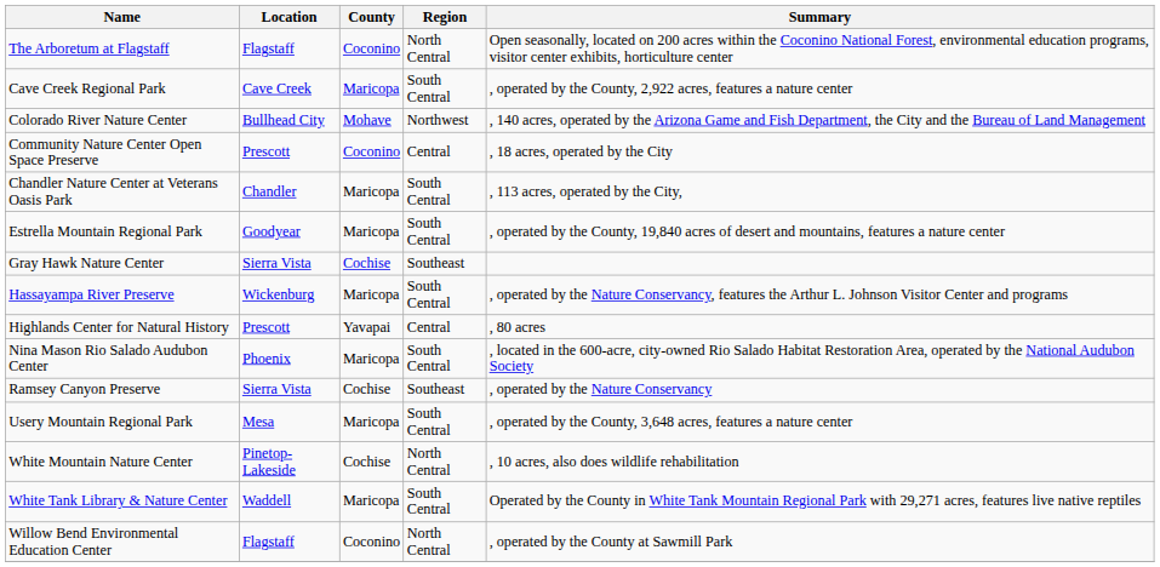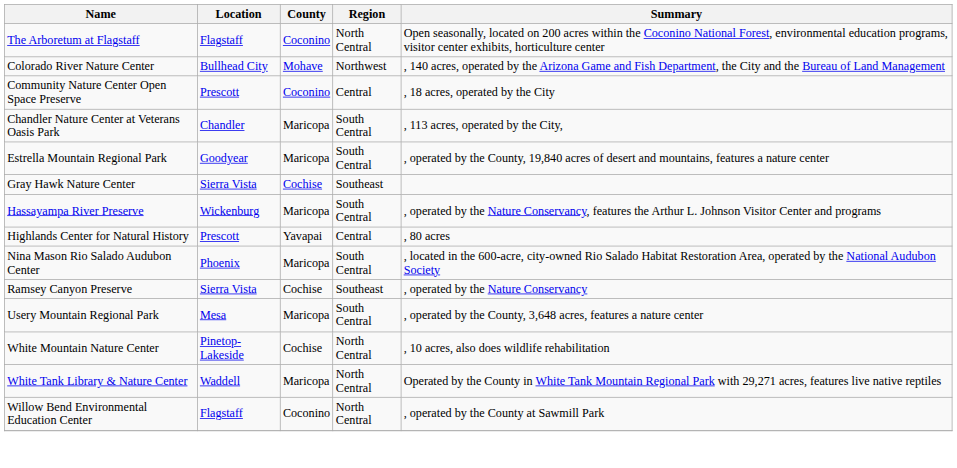- row: Cave Creek Regional Park | Cave Creek | Maricopa | South Central | , operated by the County, 2,922 acres, features a nature center
White Tank Library & Nature Center | Region: South Central -> North Central
